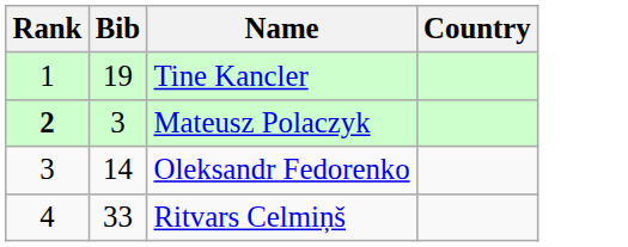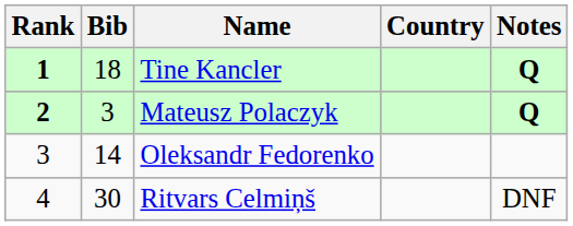+ column: Notes | Q | Q | DNF
Tine Kancler | Rank: normal -> bold
Tine Kancler | Bib: 19 -> 18
Ritvars Celmiņš | Bib: 33 -> 30
